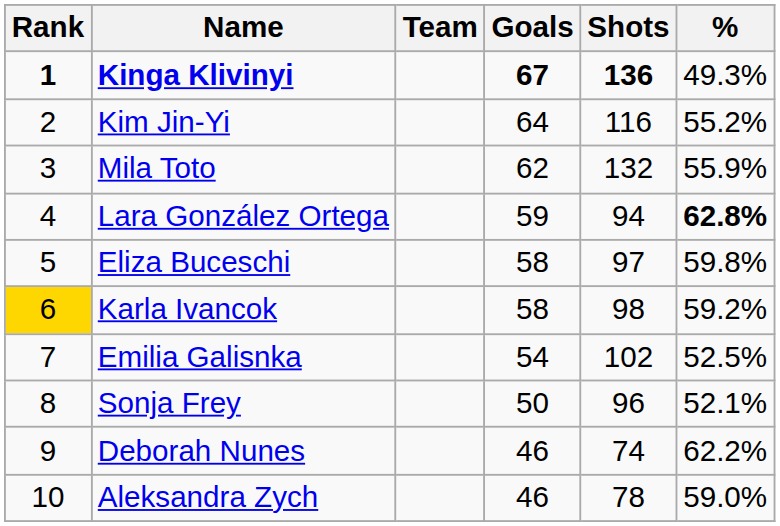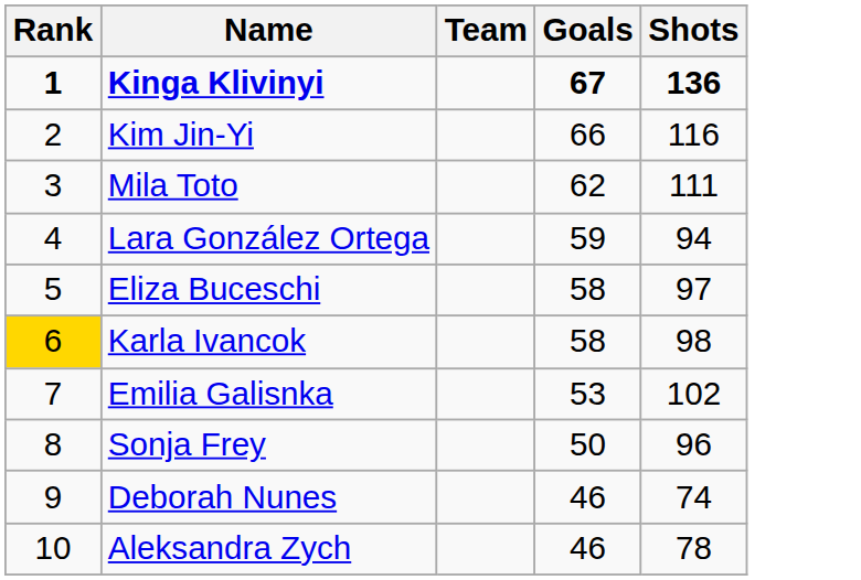- column: % | 49.3% | 55.2% | 55.9% | 62.8% | 59.8% | 59.2% | 52.5% | 52.1% | 62.2% | 59.0%
Kim Jin-Yi | Goals: 64 -> 66
Mila Toto | Shots: 132 -> 111
Emilia Galisnka | Goals: 54 -> 53
